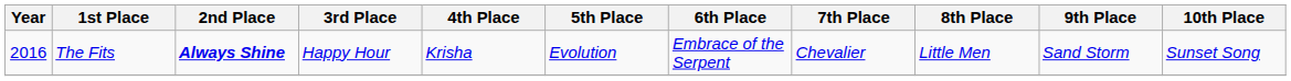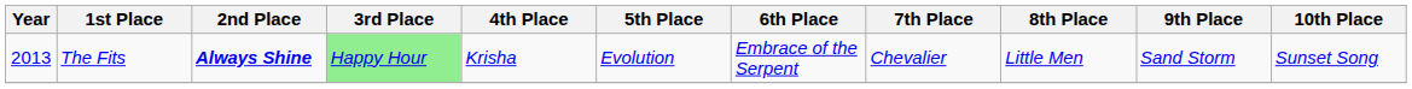The Fits | Year: 2016 -> 2013
The Fits | 3rd Place: no background -> lightgreen background
